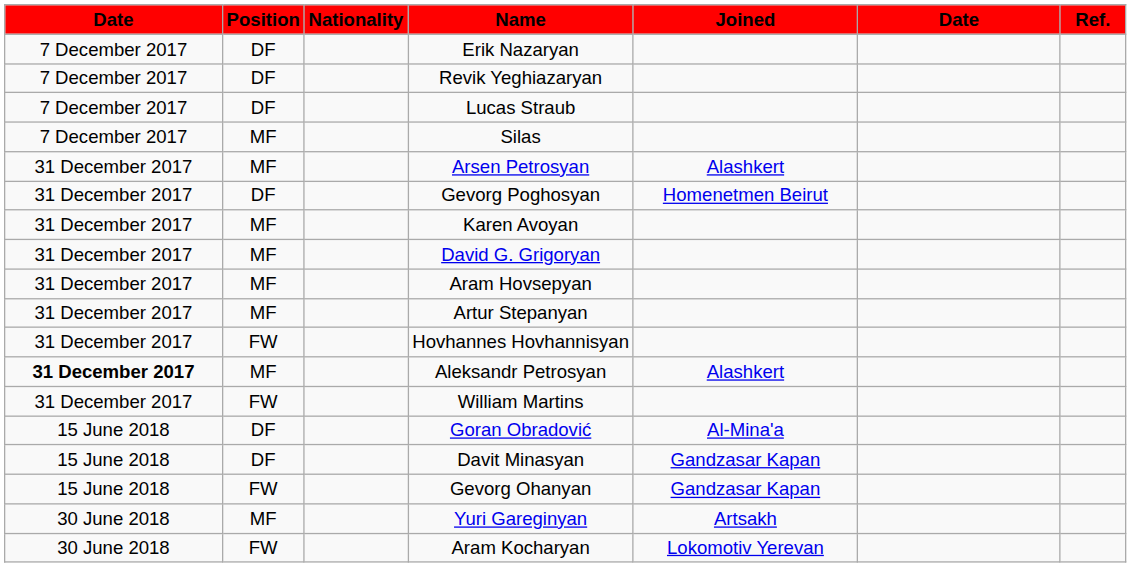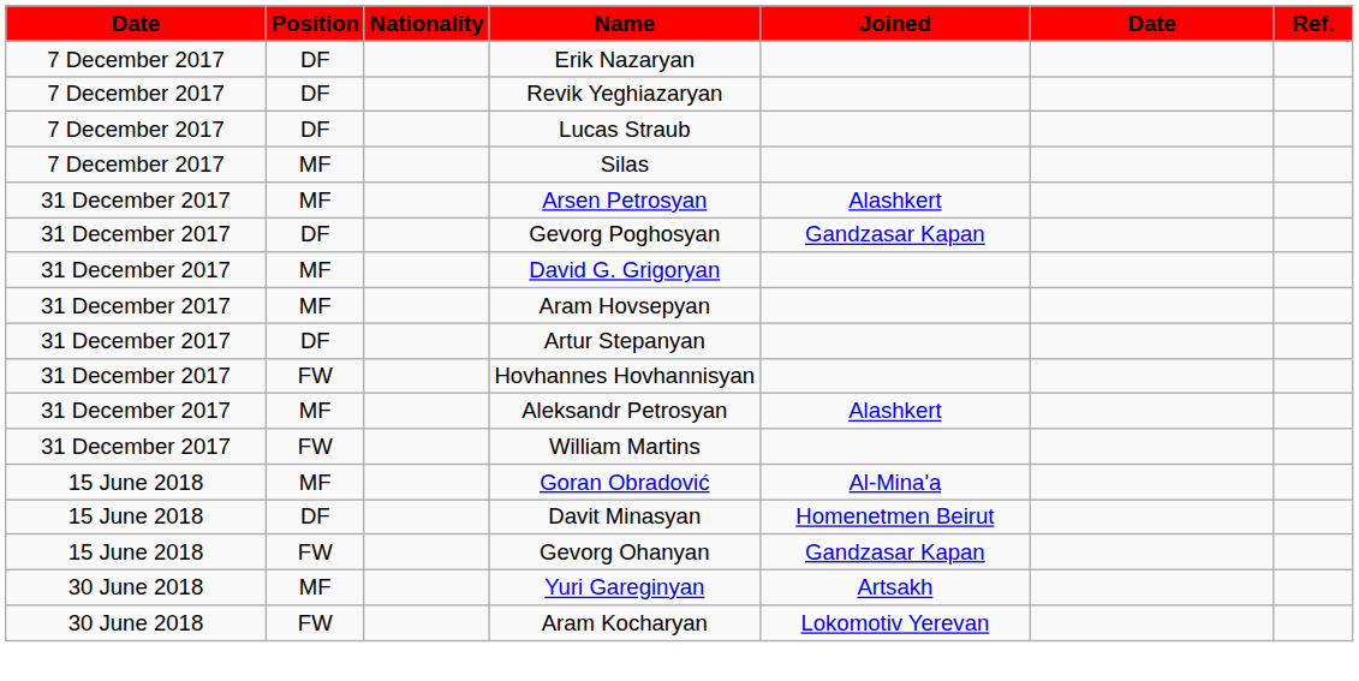Gevorg Poghosyan | Joined: Homenetmen Beirut -> Gandzasar Kapan
- row: 31 December 2017 | MF | Karen Avoyan
Artur Stepanyan | Position: MF -> DF
Aleksandr Petrosyan | column 1: bold -> normal
Goran Obradović | Position: DF -> MF
Davit Minasyan | Joined: Gandzasar Kapan -> Homenetmen Beirut
